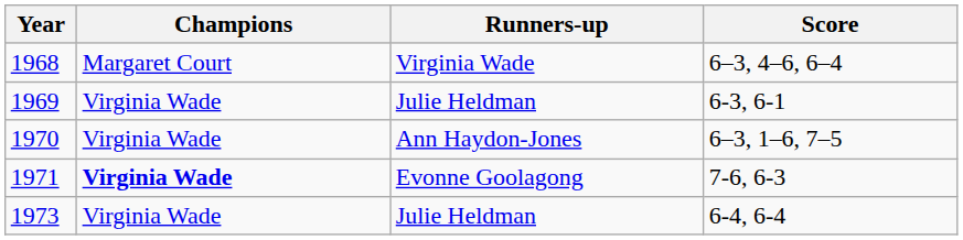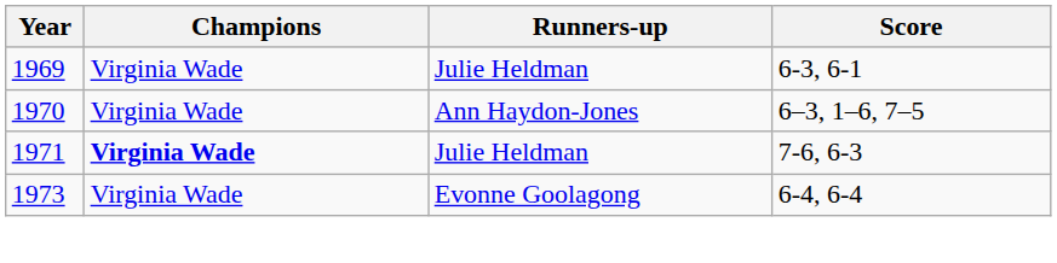- row: 1968 | Margaret Court | Virginia Wade | 6–3, 4–6, 6–4
1971 | Runners-up: Evonne Goolagong -> Julie Heldman
1973 | Runners-up: Julie Heldman -> Evonne Goolagong
